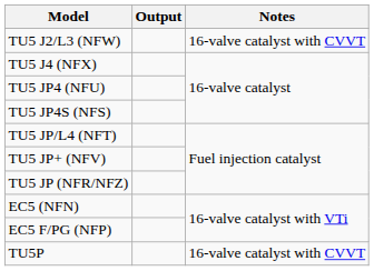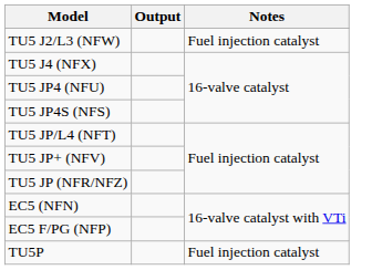TU5 J2/L3 (NFW) | Notes: 16-valve catalyst with CVVT -> Fuel injection catalyst
TU5P | Notes: 16-valve catalyst with CVVT -> Fuel injection catalyst
